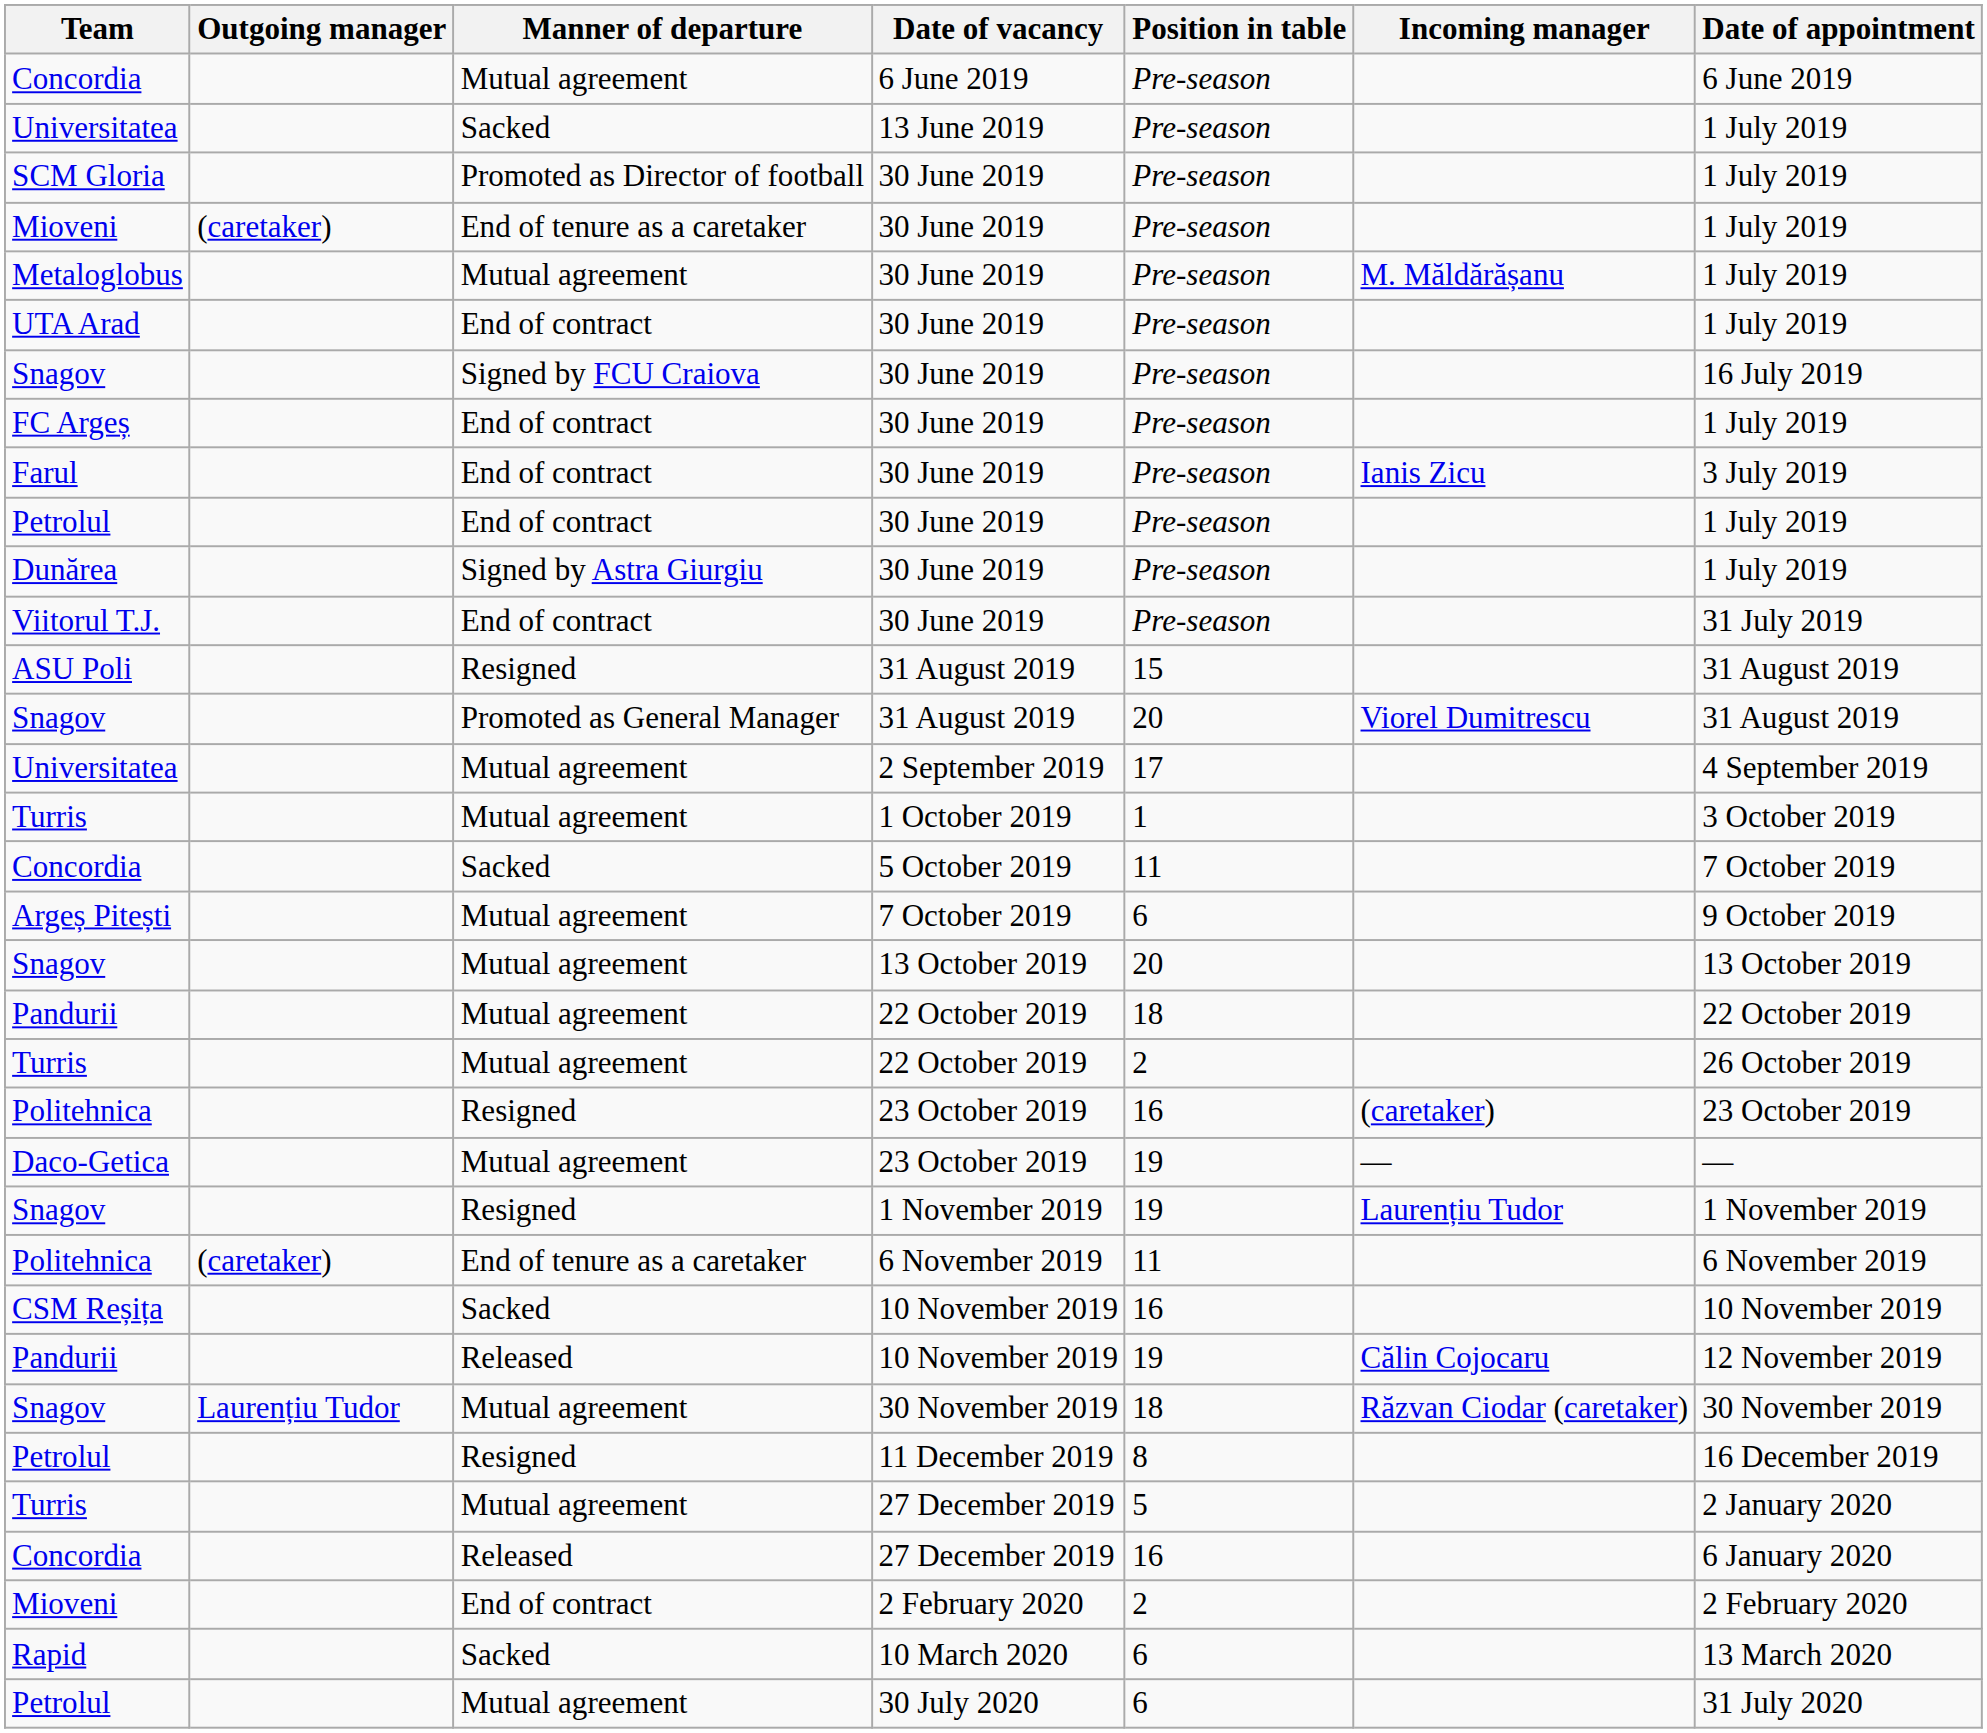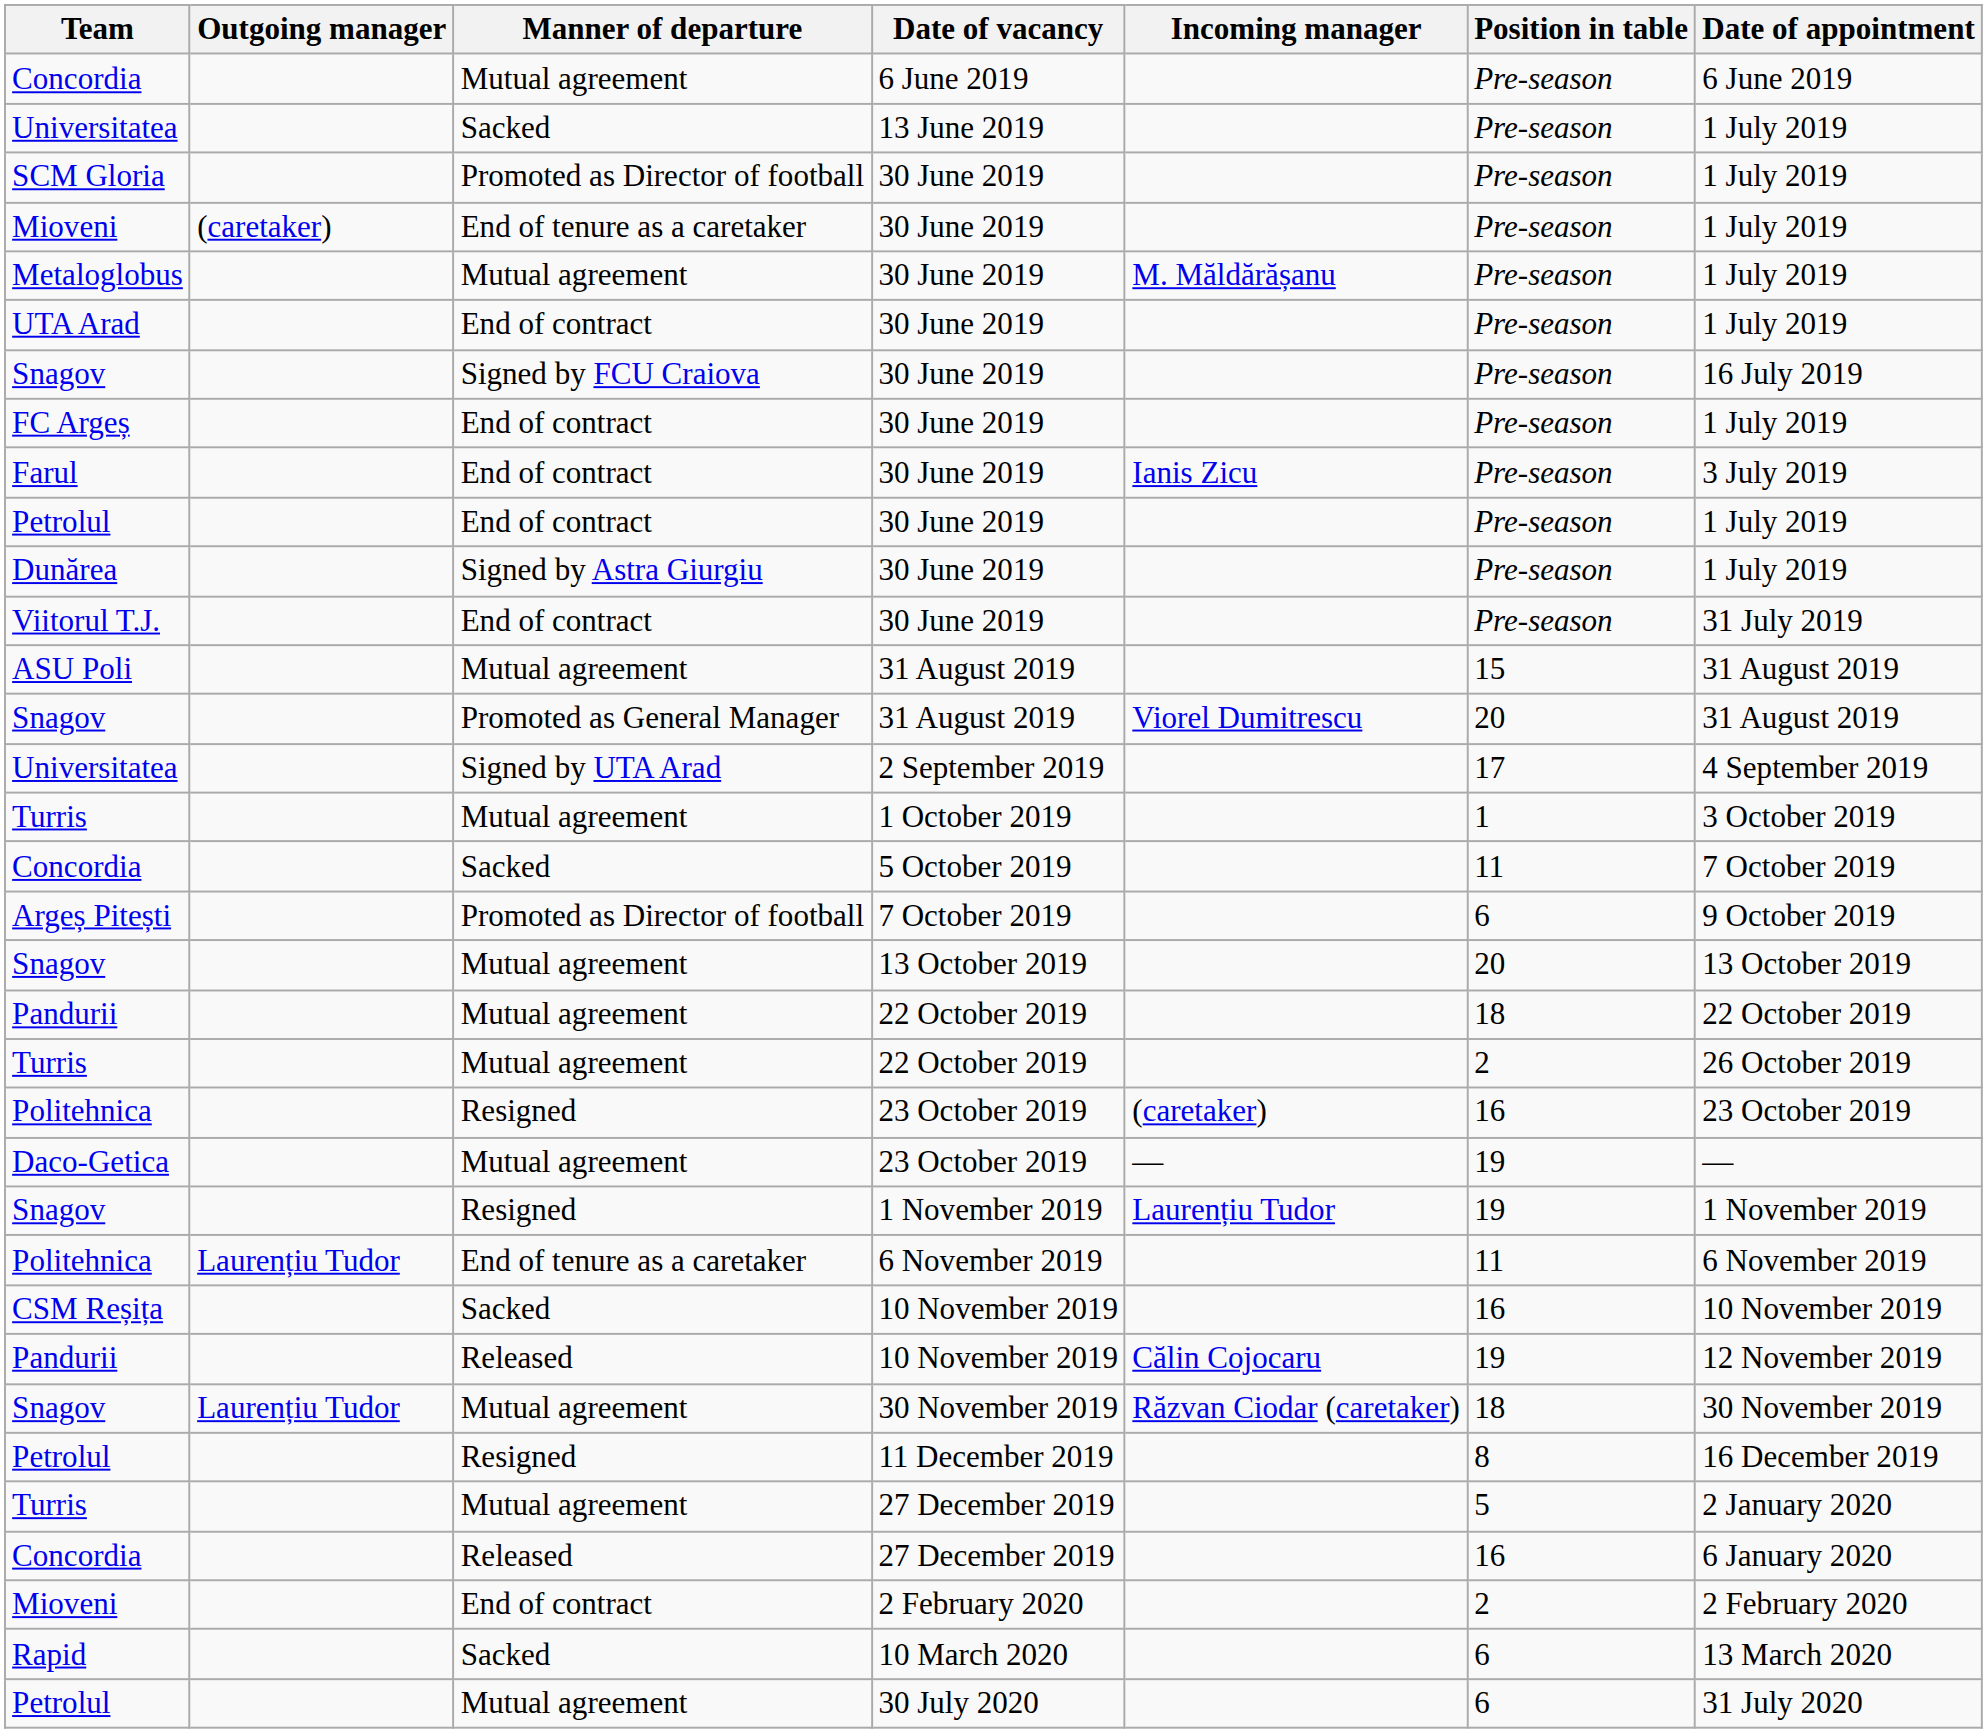columns swapped: Position in table <-> Incoming manager
ASU Poli | Manner of departure: Resigned -> Mutual agreement
Universitatea / 2 September 2019 | Manner of departure: Mutual agreement -> Signed by UTA Arad
Argeș Pitești | Manner of departure: Mutual agreement -> Promoted as Director of football
Politehnica / 6 November 2019 | Outgoing manager: (caretaker) -> Laurențiu Tudor
